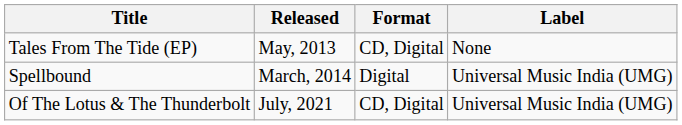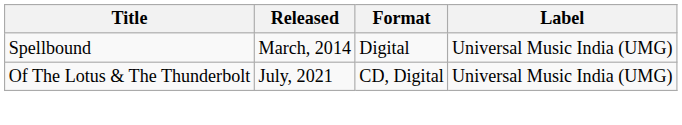- row: Tales From The Tide (EP) | May, 2013 | CD, Digital | None
